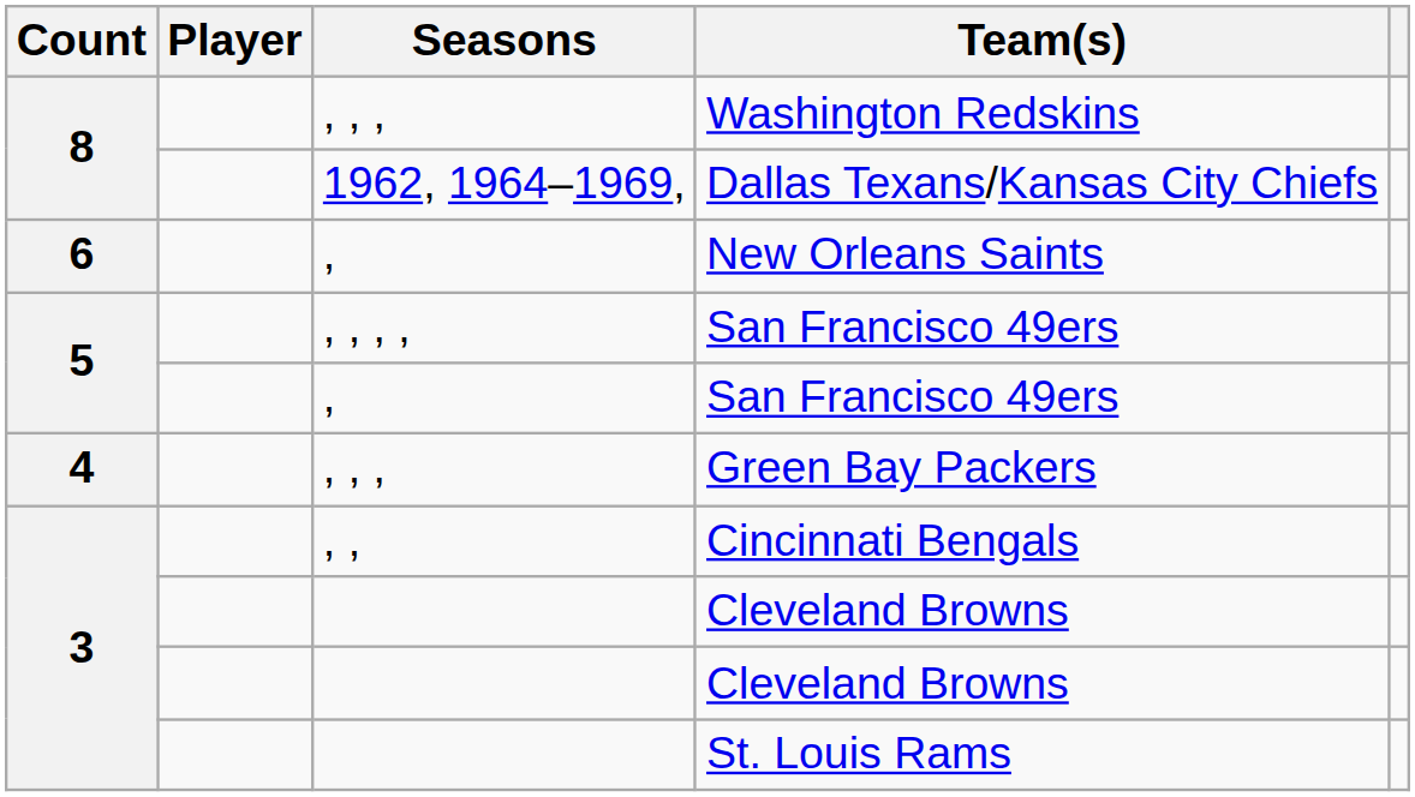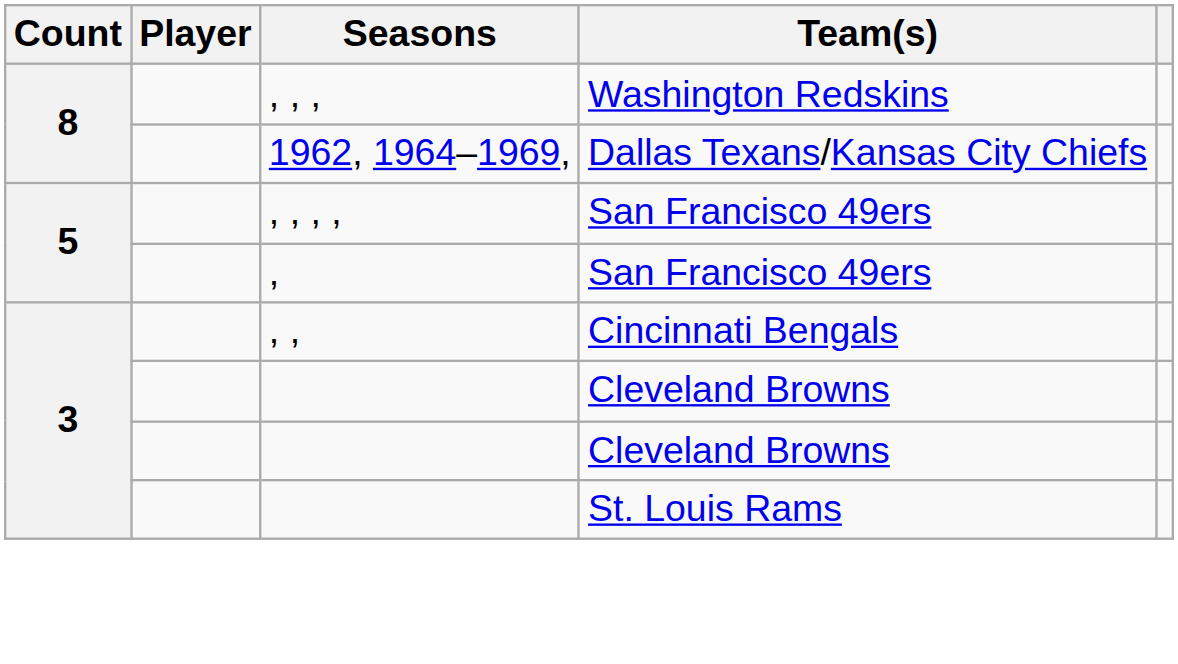- row: 6 | , | New Orleans Saints
- row: 4 | , , , | Green Bay Packers
